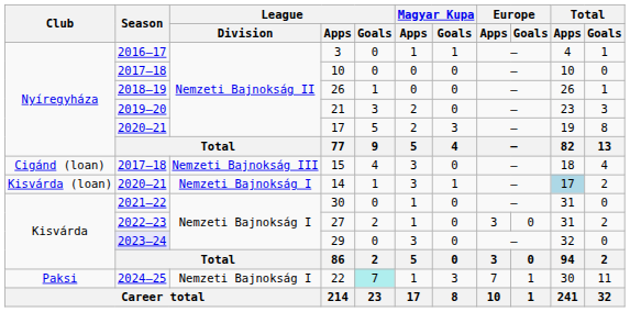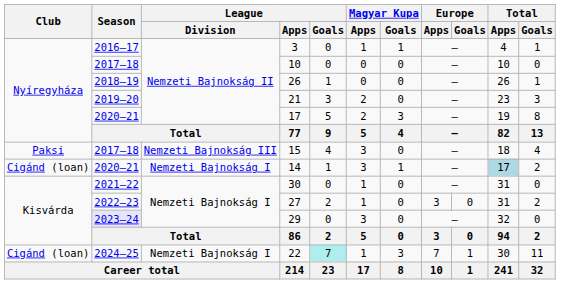15 | Club: Cigánd (loan) -> Paksi
14 | Club: Kisvárda (loan) -> Cigánd (loan)
22 | Club: Paksi -> Cigánd (loan)
